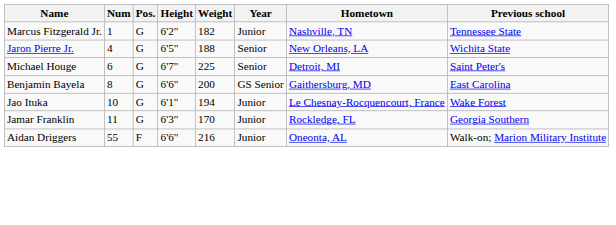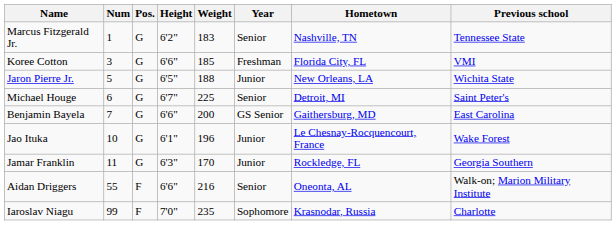Marcus Fitzgerald Jr. | Weight: 182 -> 183
Marcus Fitzgerald Jr. | Year: Junior -> Senior
+ row: Koree Cotton | 3 | G | 6'6" | 185 | Freshman | Florida City, FL | VMI
Jaron Pierre Jr. | Num: 4 -> 5
Jaron Pierre Jr. | Year: Senior -> Junior
Benjamin Bayela | Num: 8 -> 7
Jao Ituka | Weight: 194 -> 196
Aidan Driggers | Year: Junior -> Senior
+ row: Iaroslav Niagu | 99 | F | 7'0" | 235 | Sophomore | Krasnodar, Russia | Charlotte
